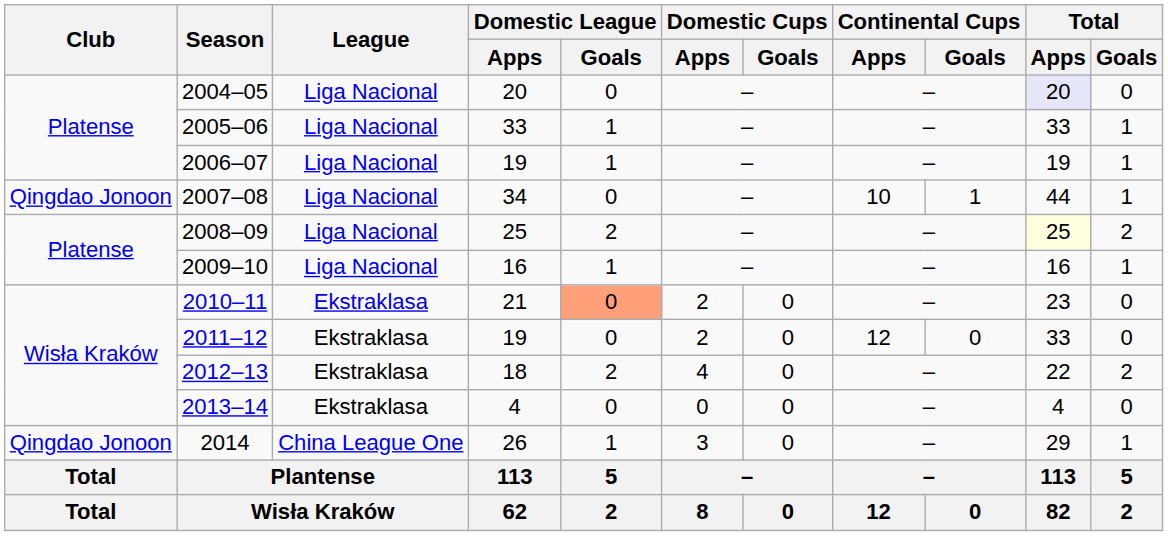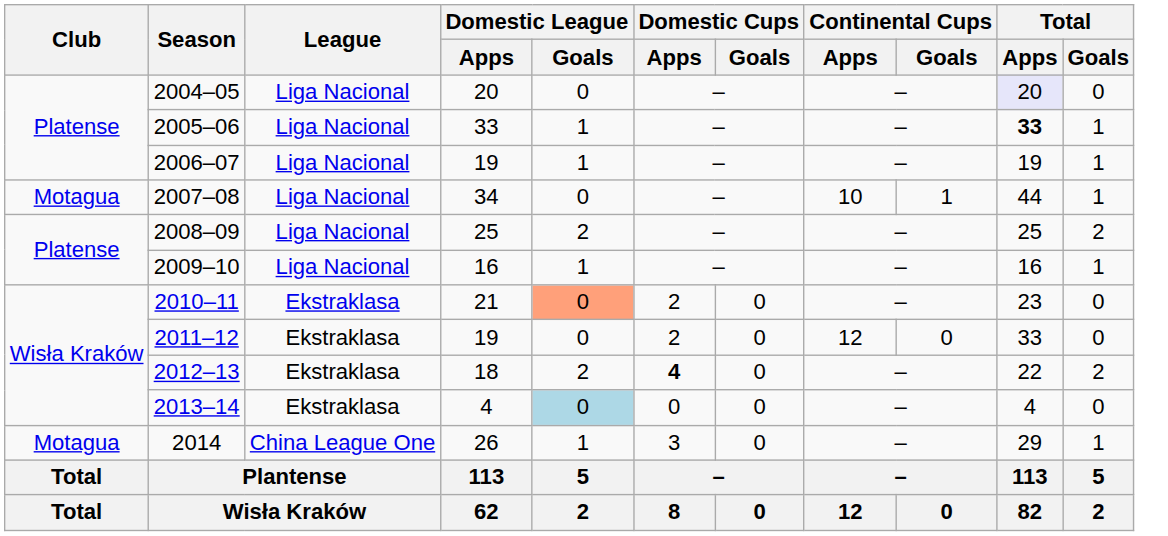2005–06 | Total / Apps: normal -> bold
2007–08 | Club: Qingdao Jonoon -> Motagua
2008–09 | Total / Apps: lightyellow background -> no background
2012–13 | Domestic Cups / Apps: normal -> bold
2013–14 | Domestic League / Goals: no background -> lightblue background
2014 | Club: Qingdao Jonoon -> Motagua
